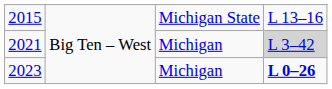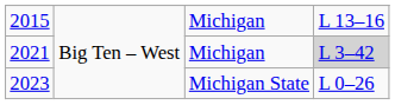2015 | column 3: Michigan State -> Michigan
2023 | column 3: Michigan -> Michigan State
2023 | column 4: bold -> normal
